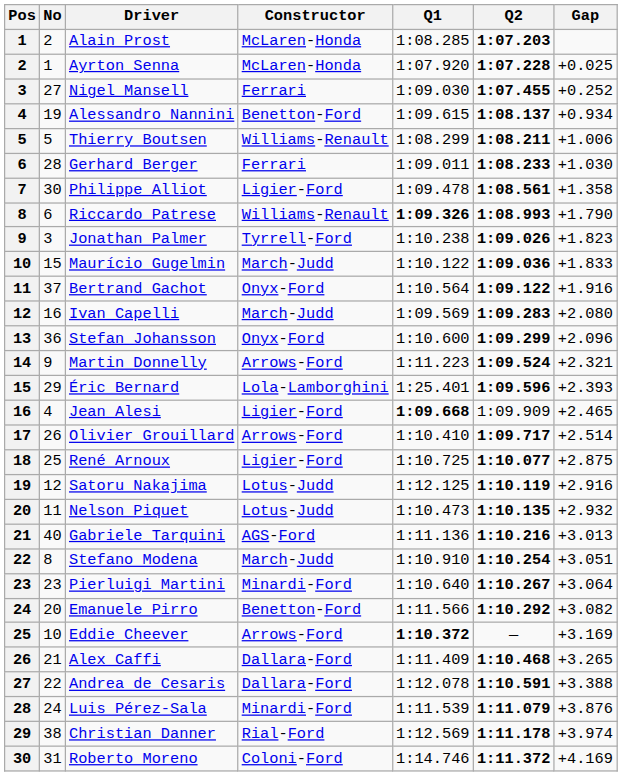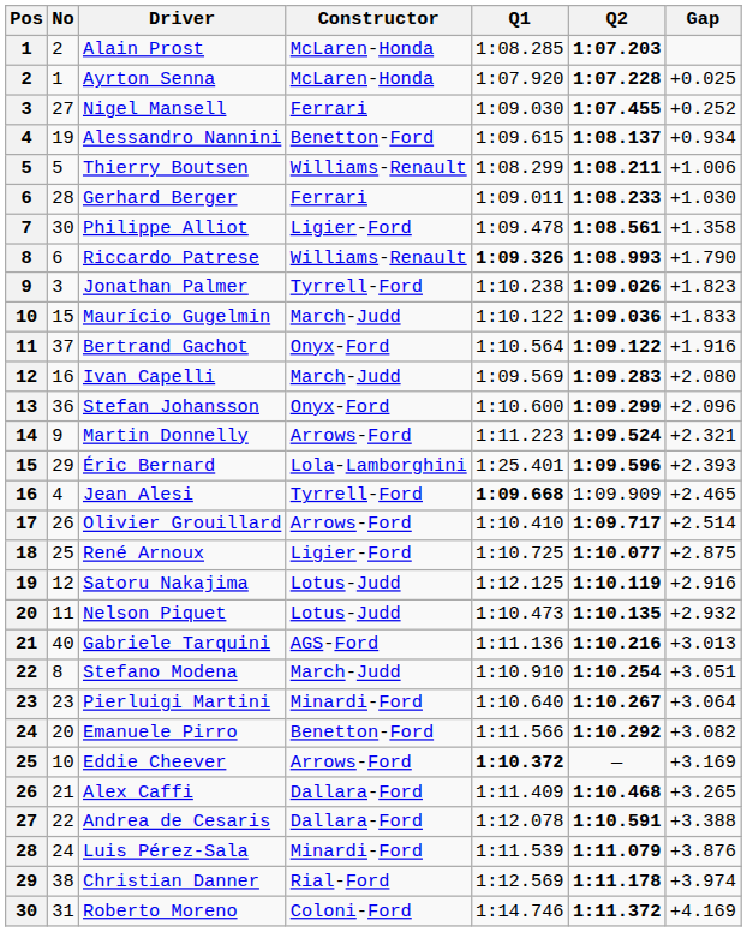Jean Alesi | Constructor: Ligier-Ford -> Tyrrell-Ford
